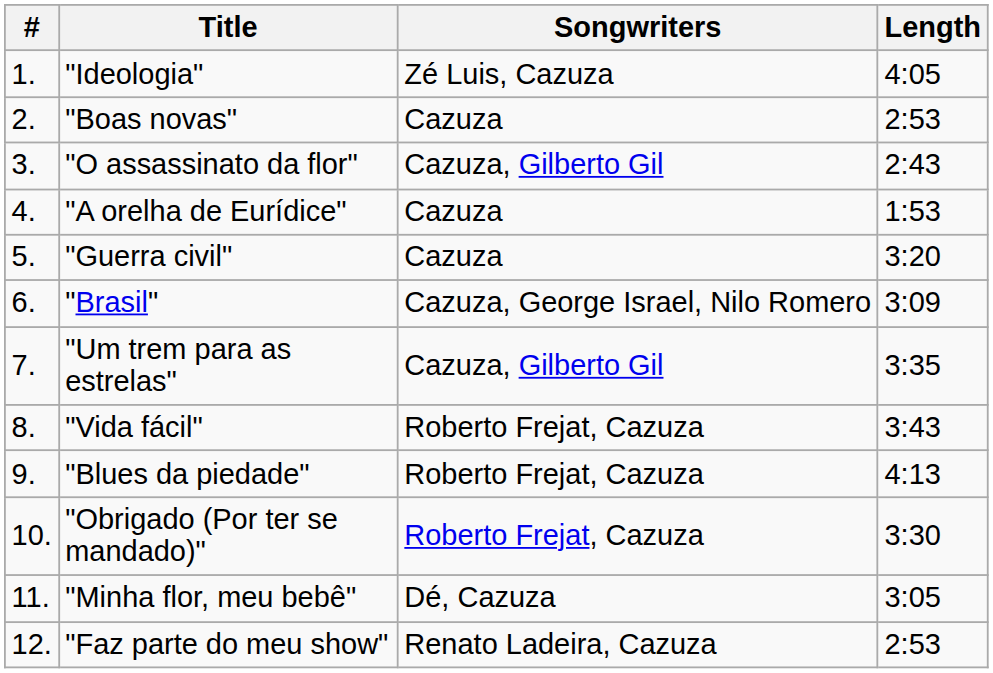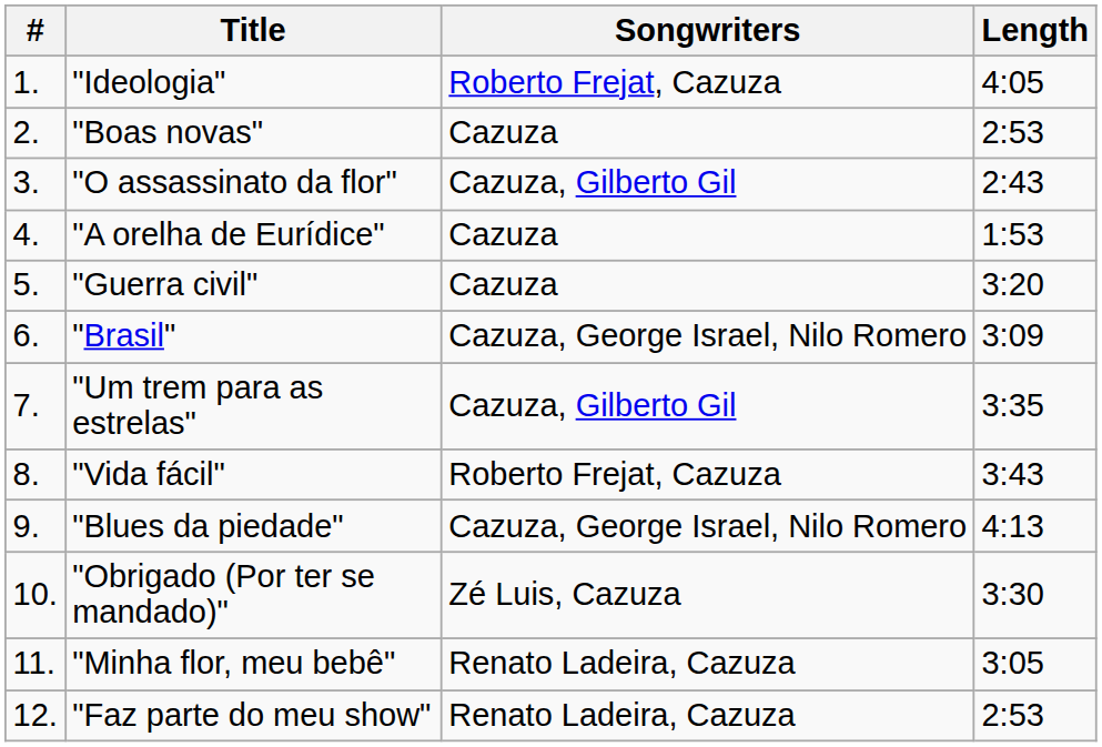"Ideologia" | Songwriters: Zé Luis, Cazuza -> Roberto Frejat, Cazuza
"Blues da piedade" | Songwriters: Roberto Frejat, Cazuza -> Cazuza, George Israel, Nilo Romero
"Obrigado (Por ter se mandado)" | Songwriters: Roberto Frejat, Cazuza -> Zé Luis, Cazuza
"Minha flor, meu bebê" | Songwriters: Dé, Cazuza -> Renato Ladeira, Cazuza
